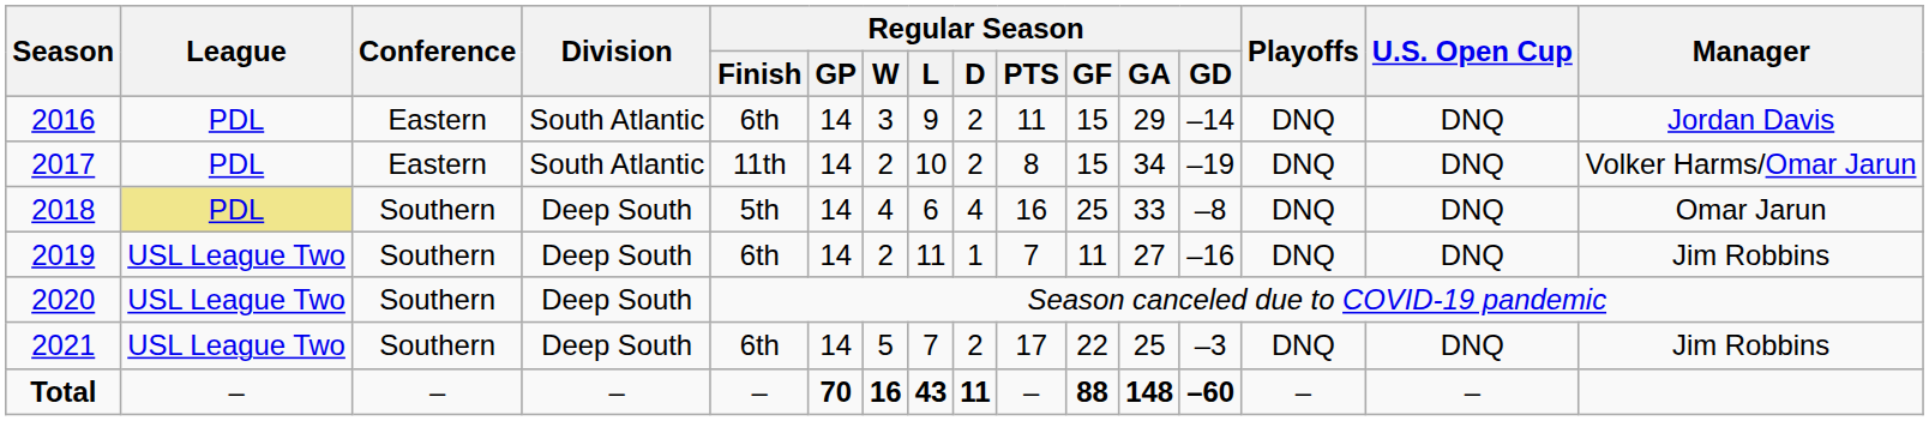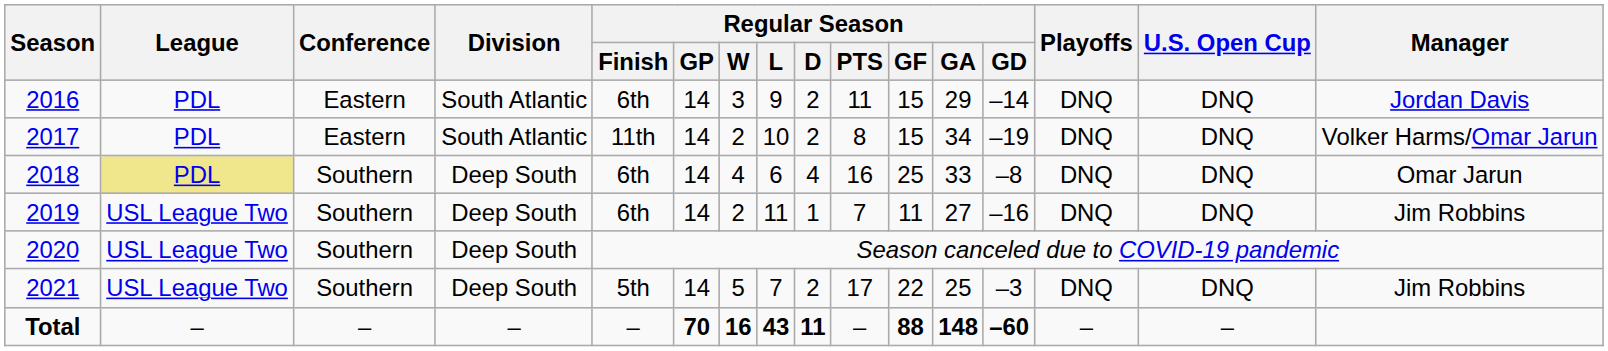2018 | Regular Season / Finish: 5th -> 6th
2021 | Regular Season / Finish: 6th -> 5th
